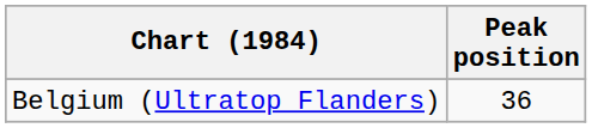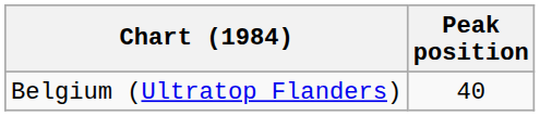Belgium (Ultratop Flanders) | Peak position: 36 -> 40
